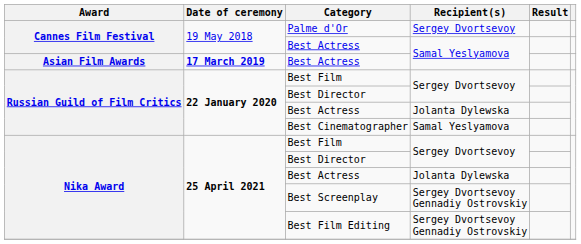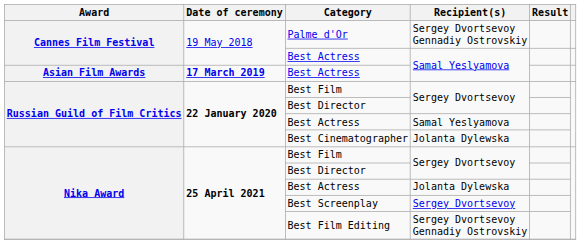Palme d'Or | Recipient(s): Sergey Dvortsevoy -> Sergey Dvortsevoy Gennadiy Ostrovskiy
Russian Guild of Film Critics / Best Actress | Recipient(s): Jolanta Dylewska -> Samal Yeslyamova
Best Cinematographer | Recipient(s): Samal Yeslyamova -> Jolanta Dylewska
Best Screenplay | Recipient(s): Sergey Dvortsevoy Gennadiy Ostrovskiy -> Sergey Dvortsevoy
